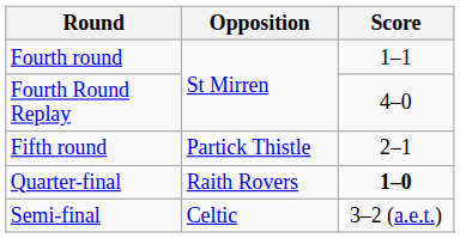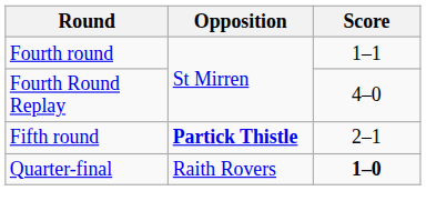Fifth round | Opposition: normal -> bold
- row: Semi-final | Celtic | 3–2 (a.e.t.)
